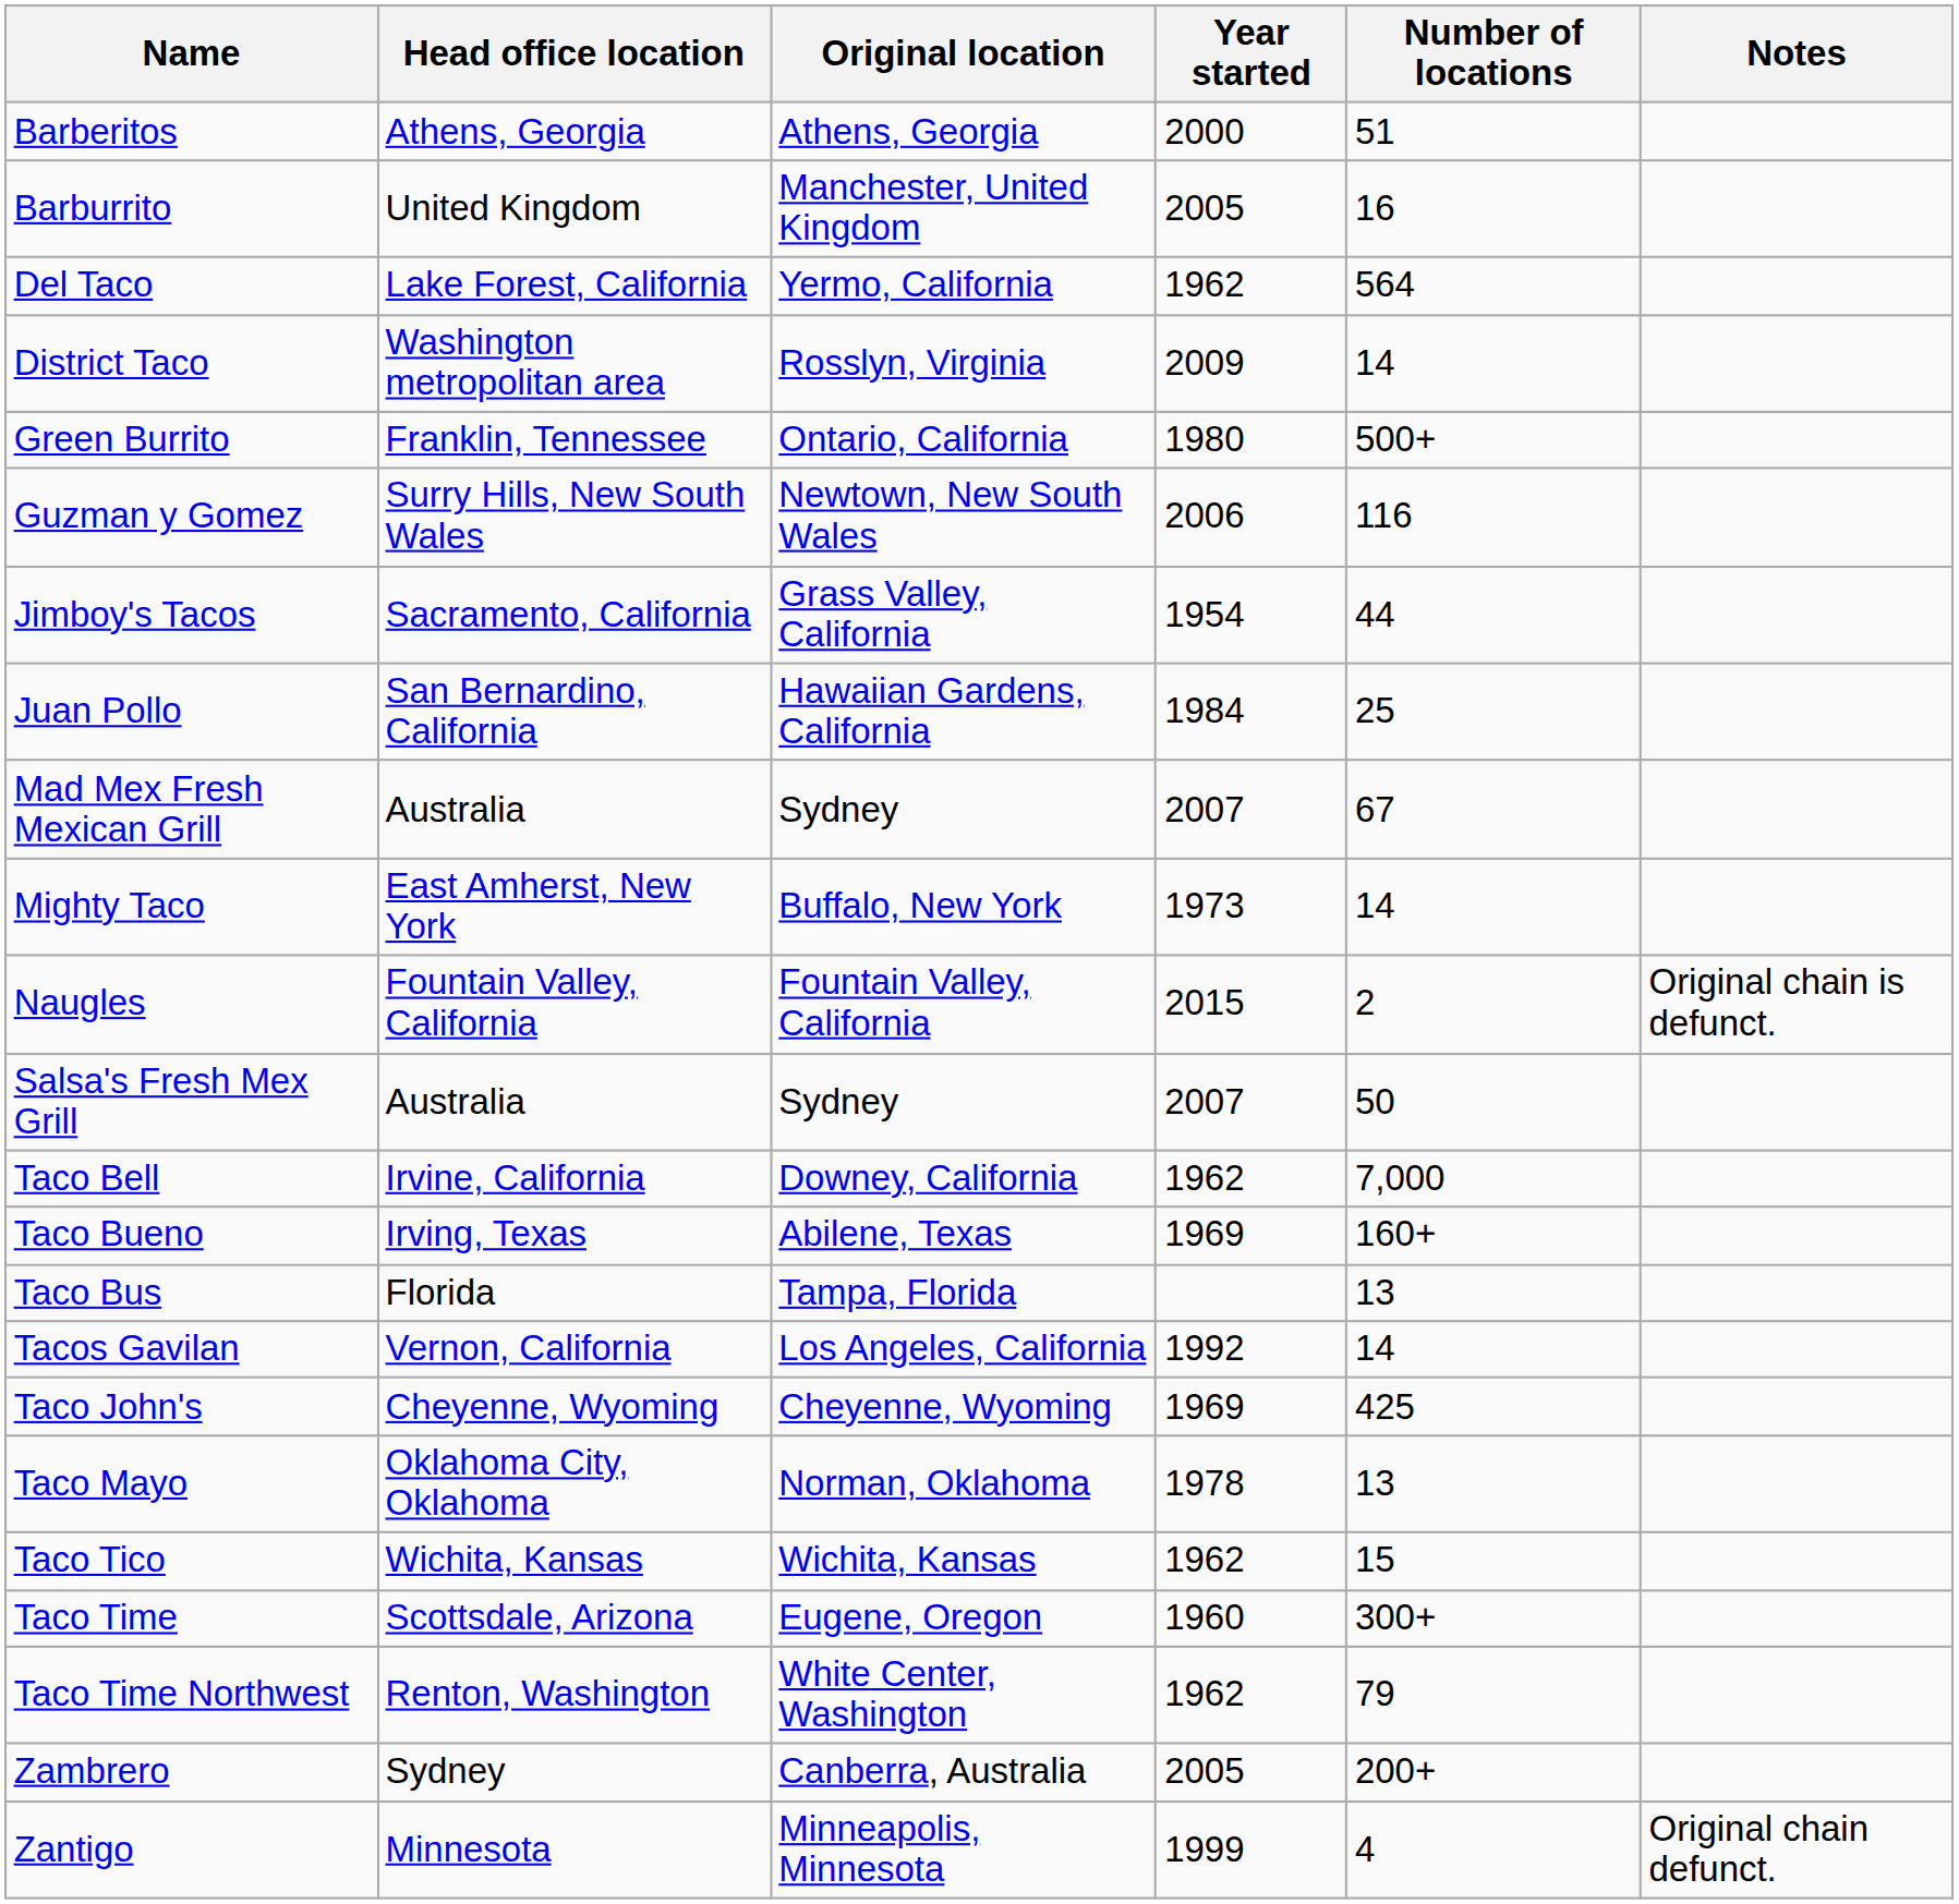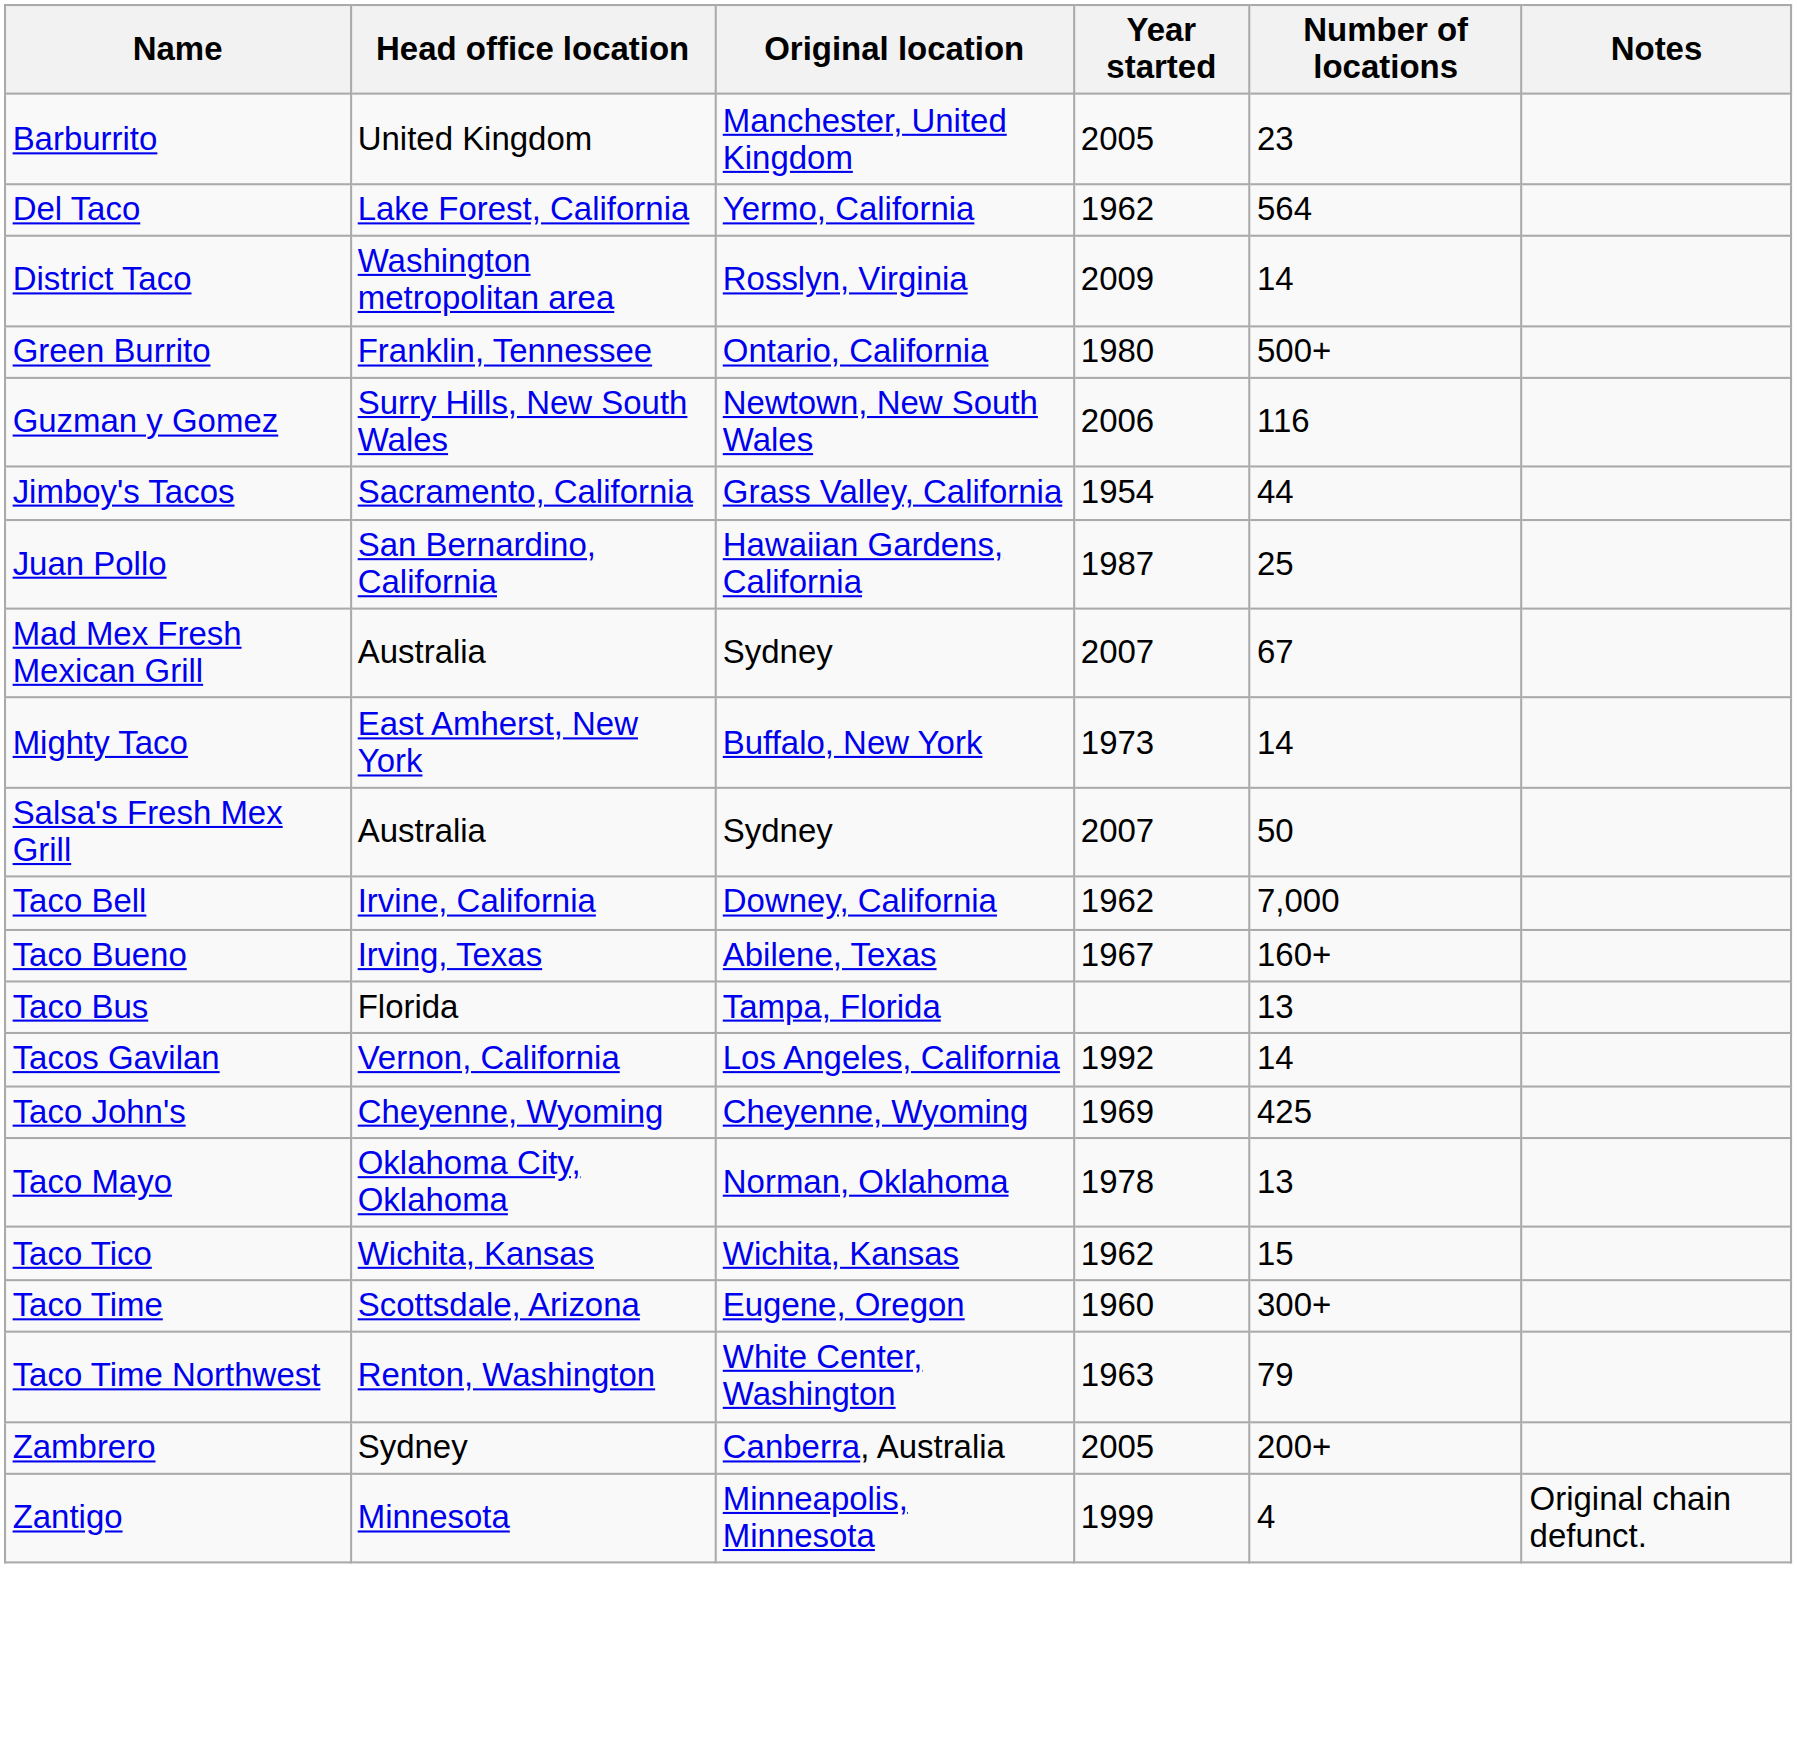- row: Barberitos | Athens, Georgia | Athens, Georgia | 2000 | 51
Barburrito | Number of locations: 16 -> 23
Juan Pollo | Year started: 1984 -> 1987
- row: Naugles | Fountain Valley, California | Fountain Valley, California | 2015 | 2 | Original chain is defunct.
Taco Bueno | Year started: 1969 -> 1967
Taco Time Northwest | Year started: 1962 -> 1963
